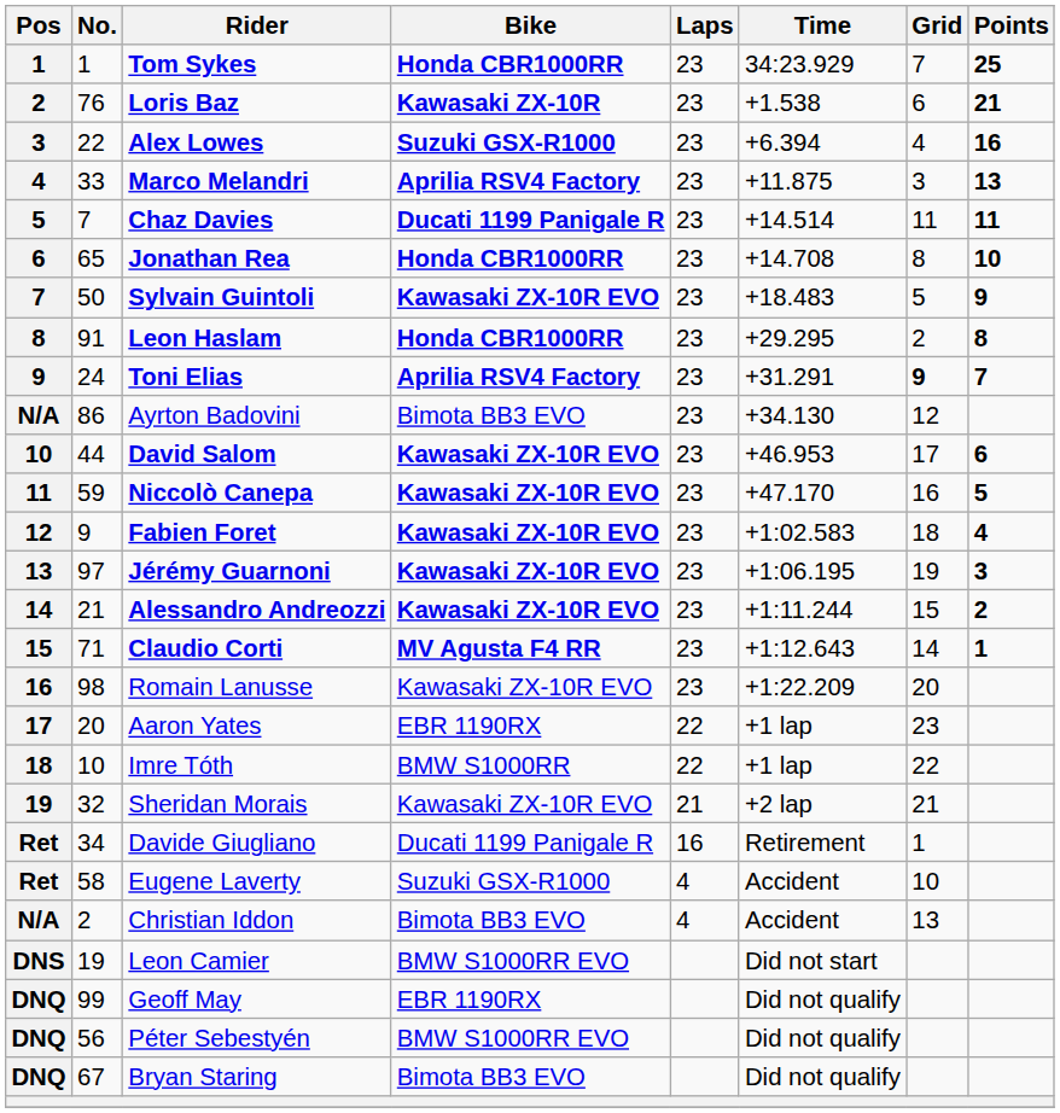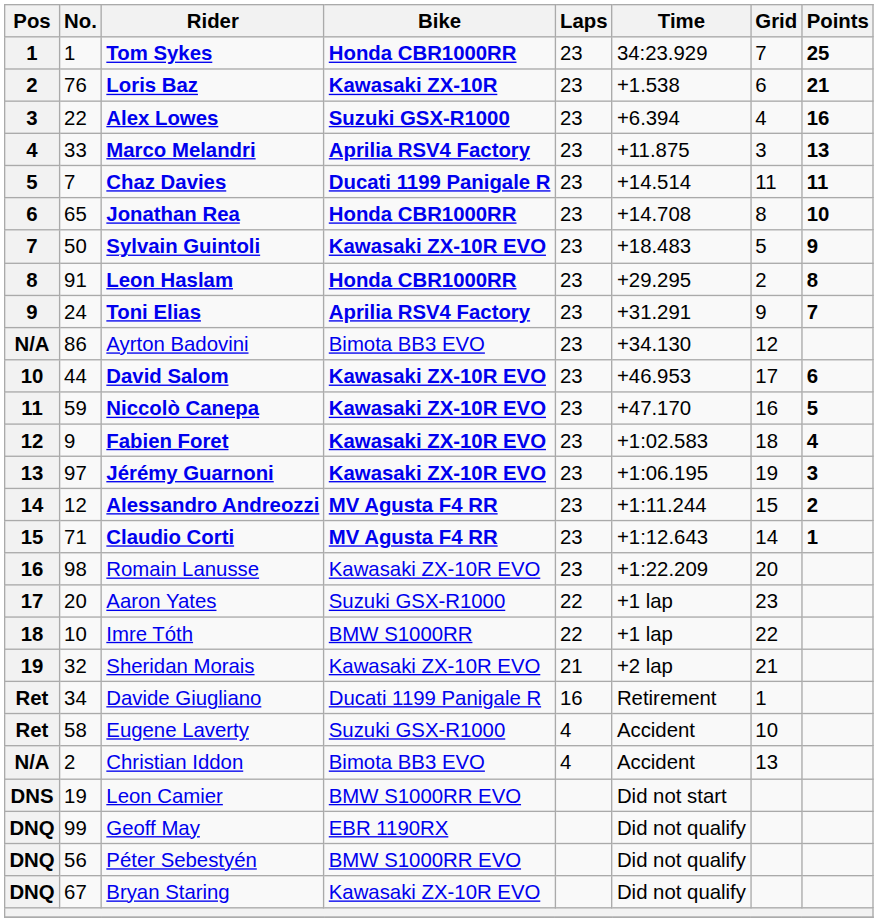Toni Elias | Grid: bold -> normal
Alessandro Andreozzi | No.: 21 -> 12
Alessandro Andreozzi | Bike: Kawasaki ZX-10R EVO -> MV Agusta F4 RR
Aaron Yates | Bike: EBR 1190RX -> Suzuki GSX-R1000
Bryan Staring | Bike: Bimota BB3 EVO -> Kawasaki ZX-10R EVO
